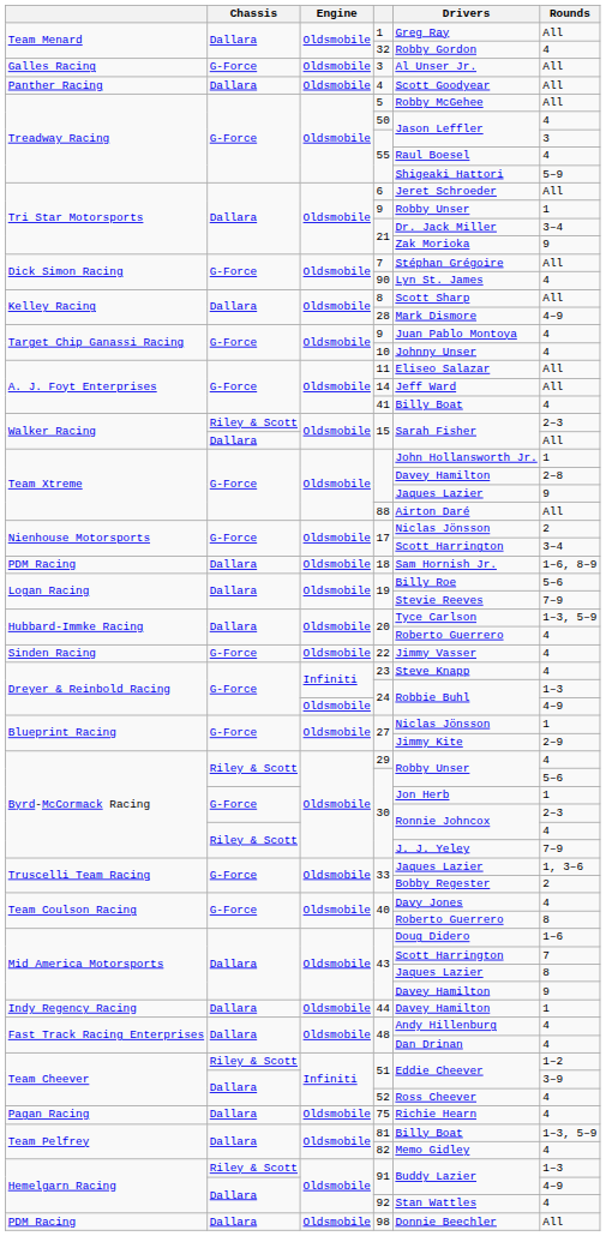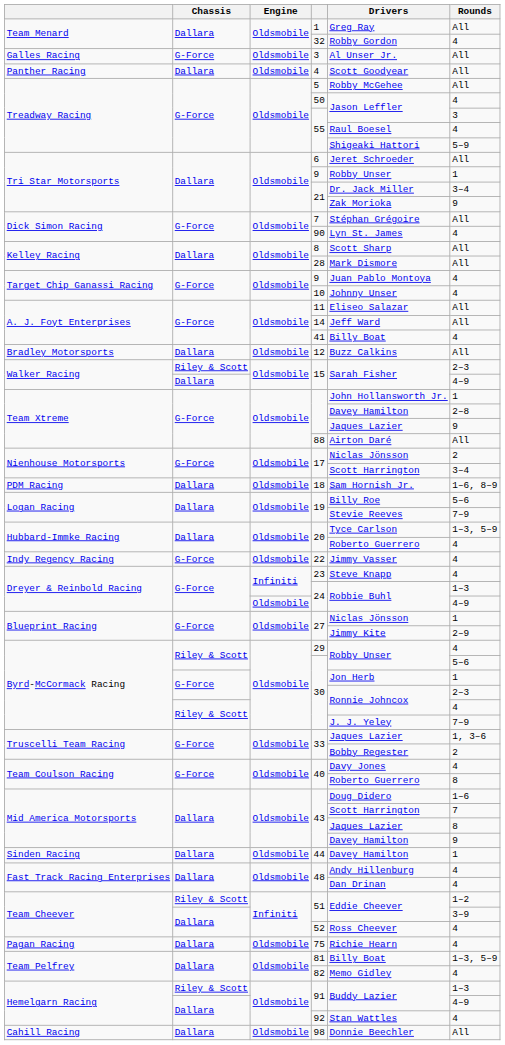28 | Rounds: 4–9 -> All
+ row: Bradley Motorsports | Dallara | Oldsmobile | 12 | Buzz Calkins | All
Dallara / 15 | Rounds: All -> 4–9
22 | column 1: Sinden Racing -> Indy Regency Racing
44 | column 1: Indy Regency Racing -> Sinden Racing
98 | column 1: PDM Racing -> Cahill Racing
